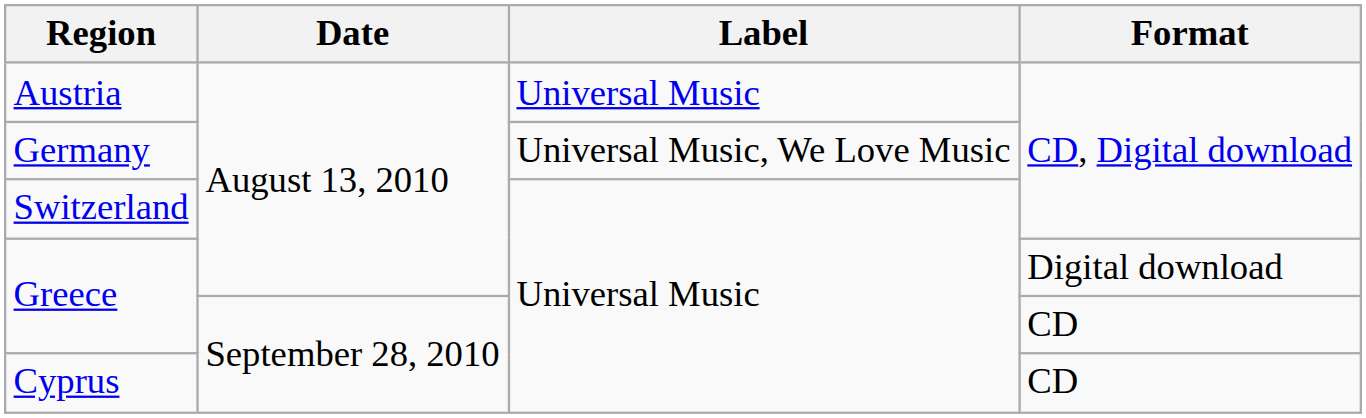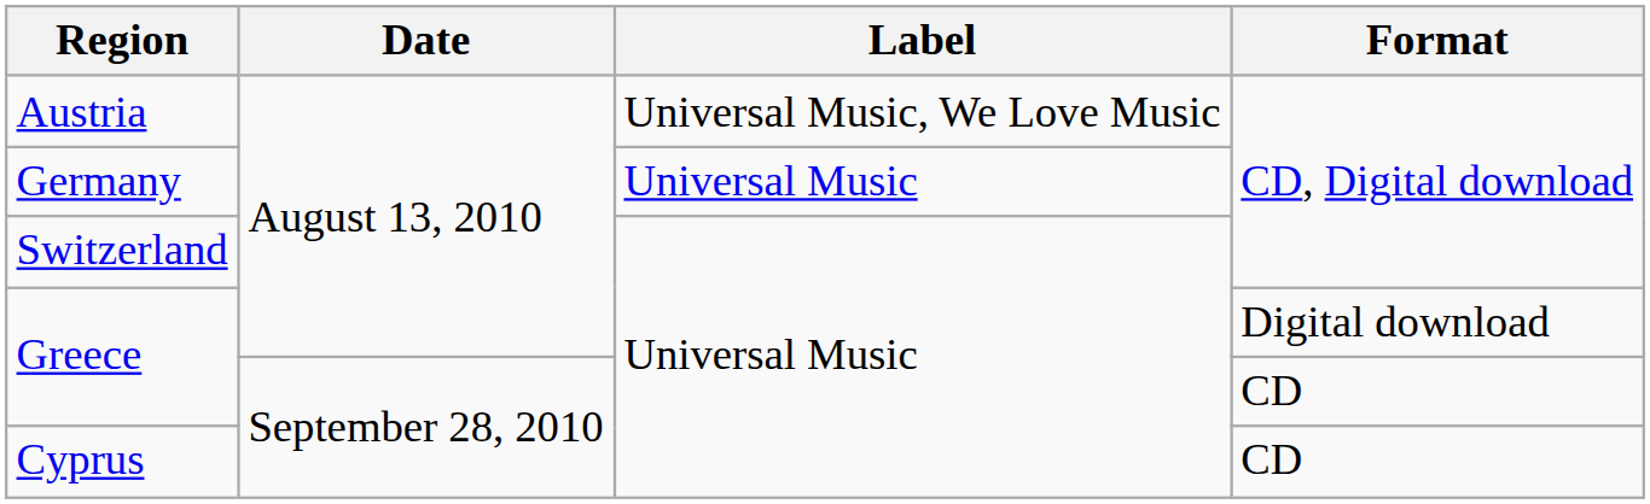Austria | Label: Universal Music -> Universal Music, We Love Music
Germany | Label: Universal Music, We Love Music -> Universal Music
